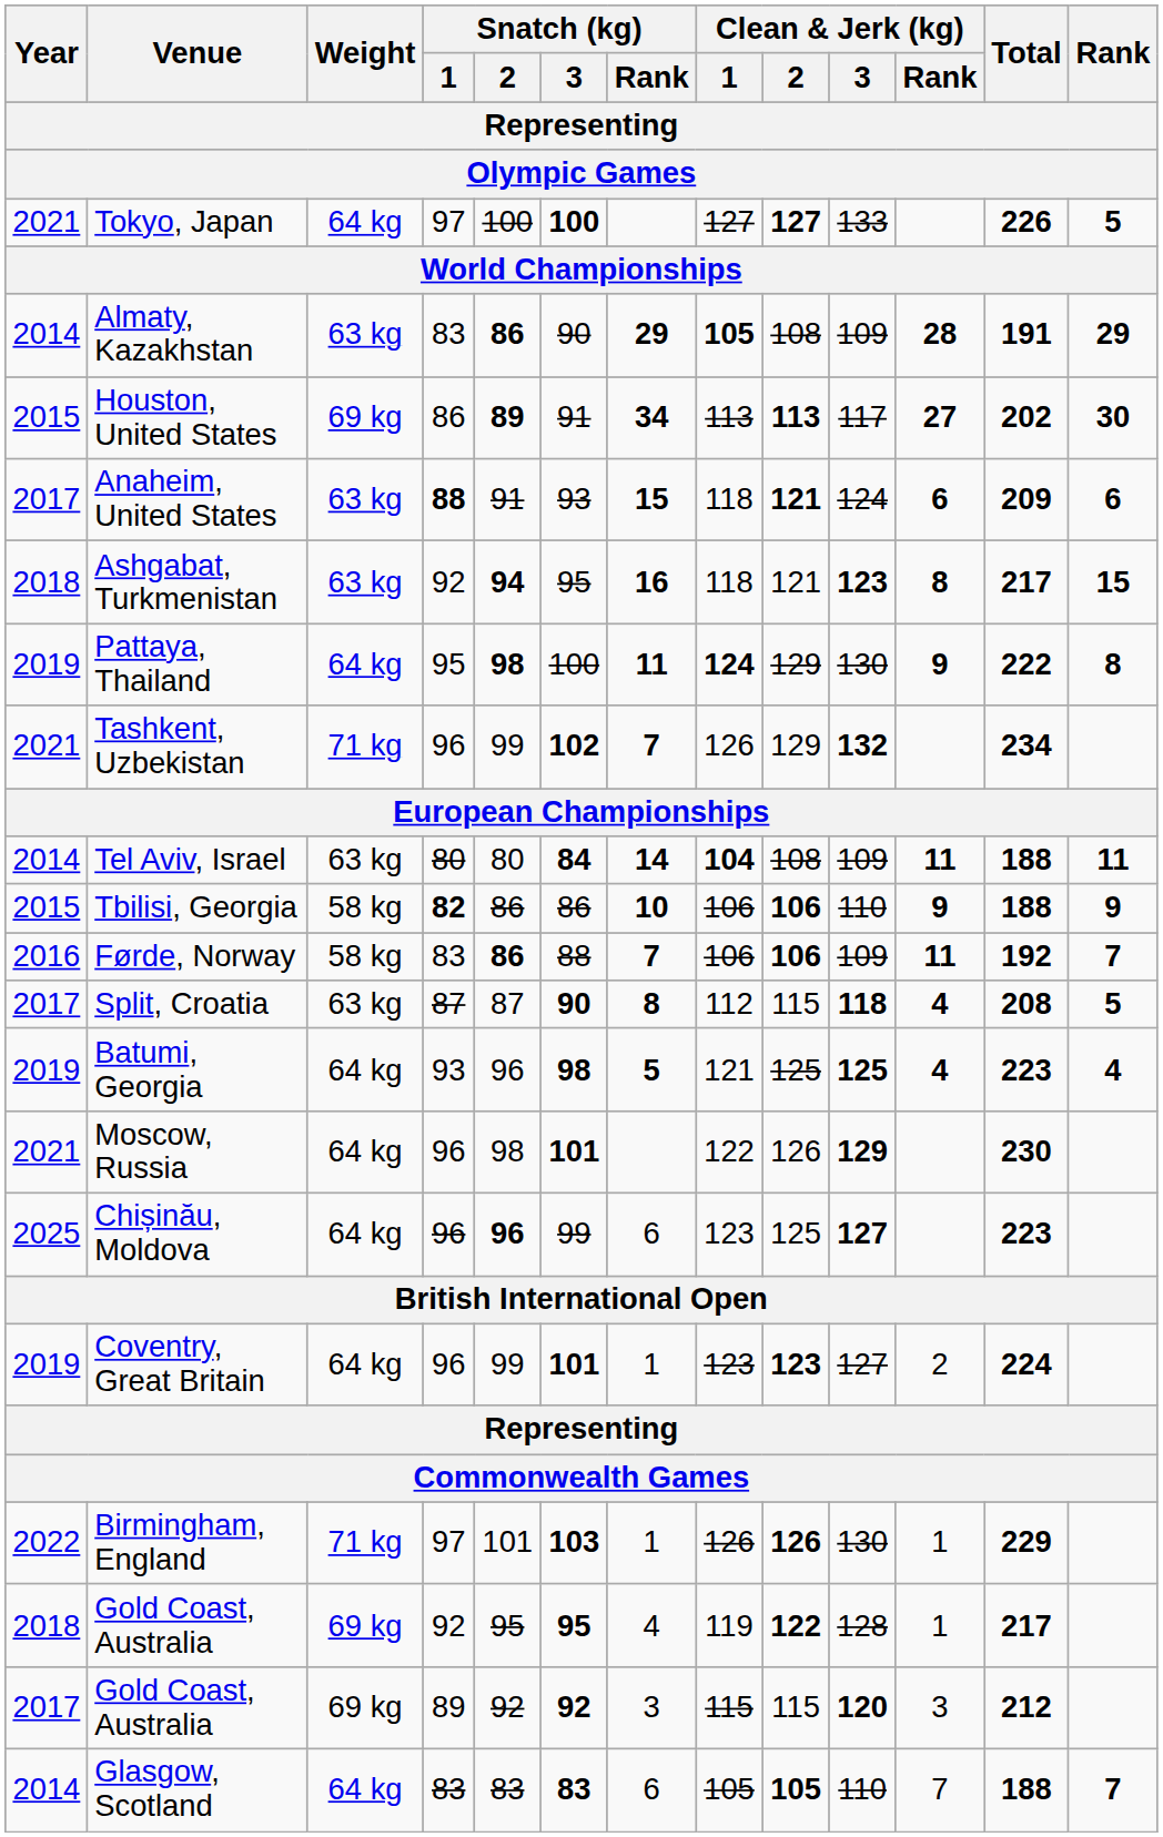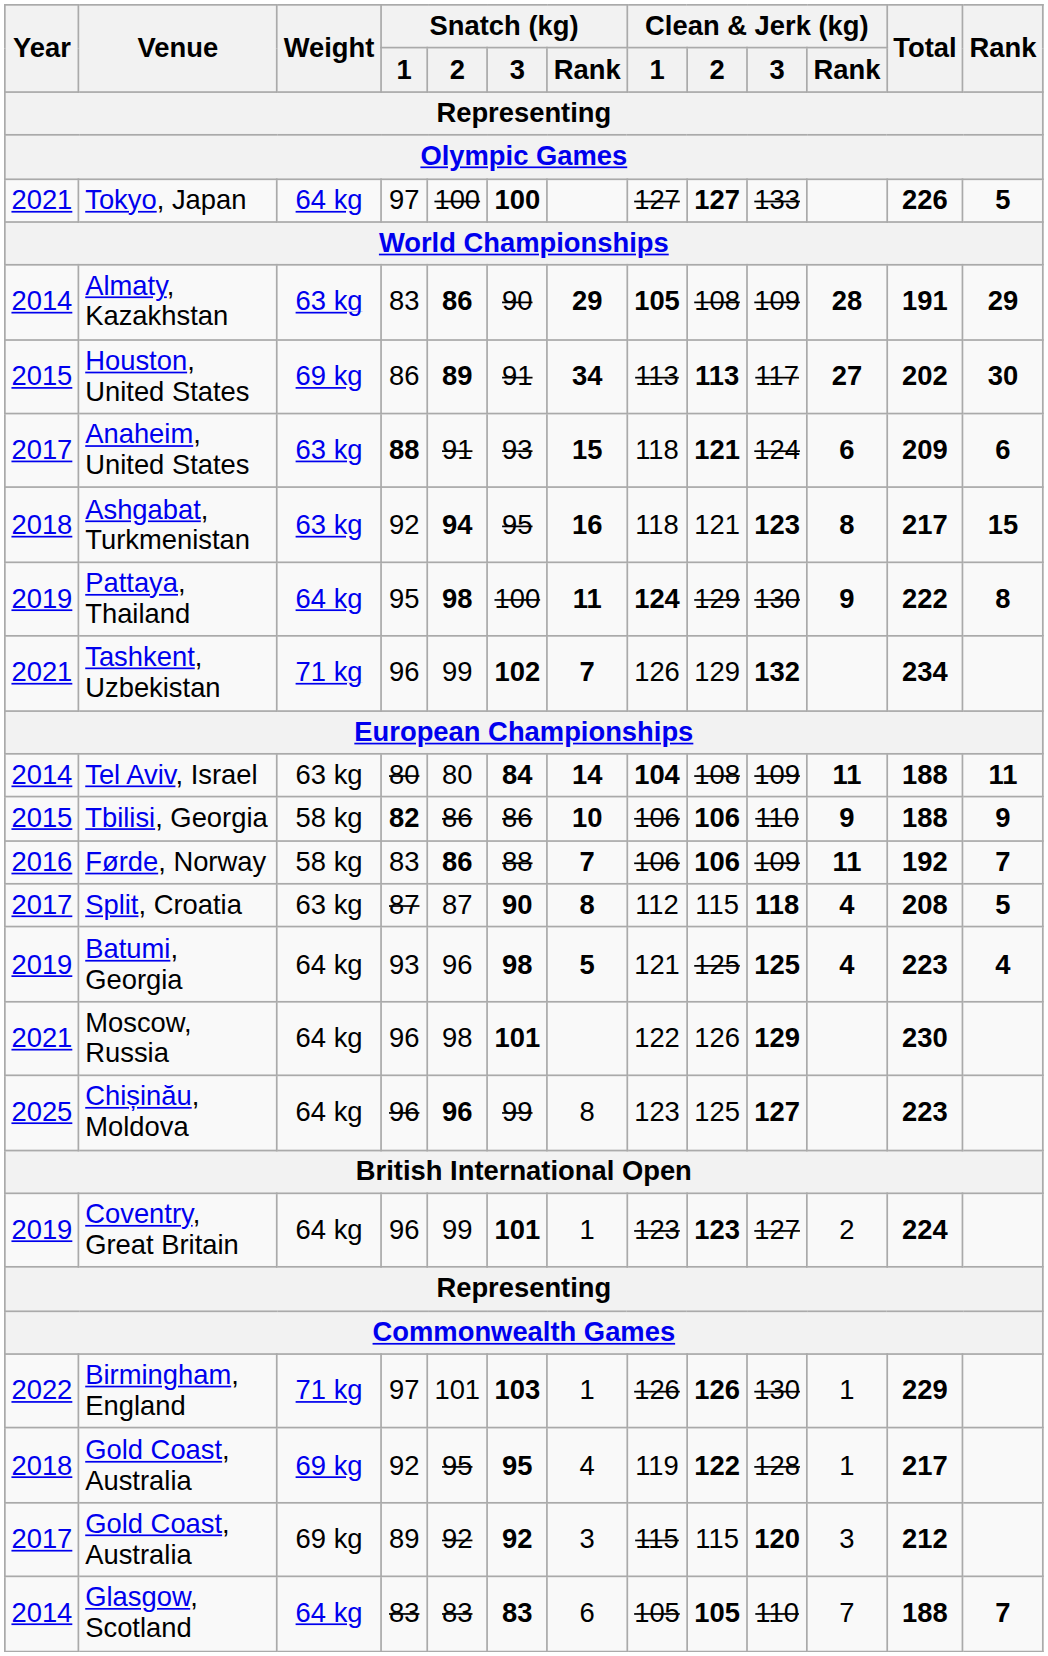Chișinău, Moldova | Snatch (kg) / Rank: 6 -> 8
